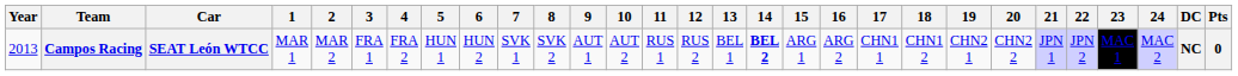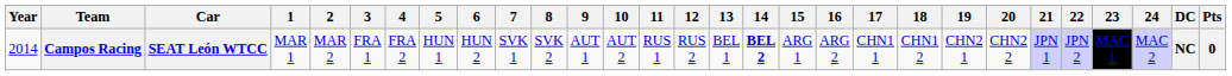Campos Racing | Year: 2013 -> 2014
